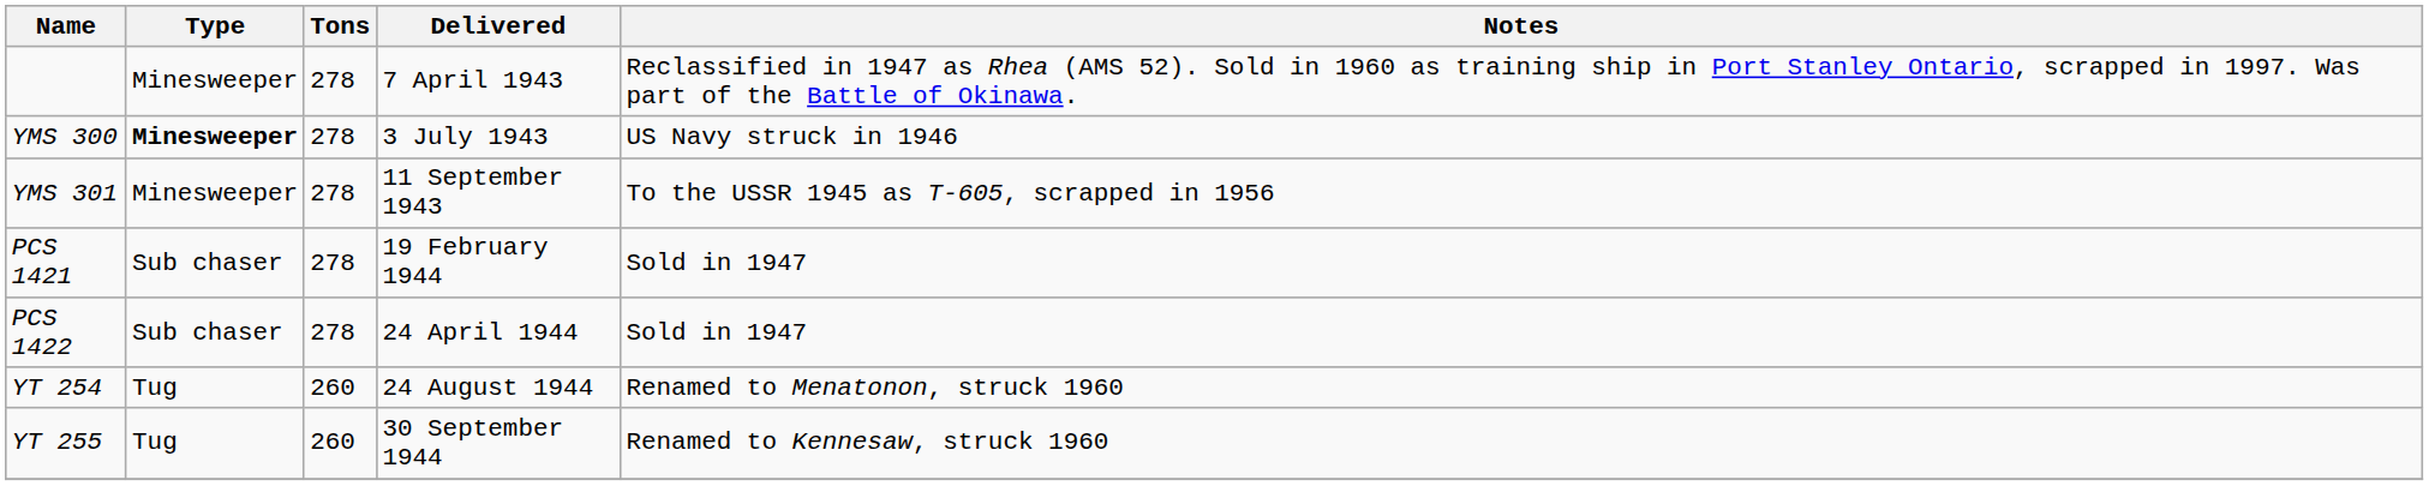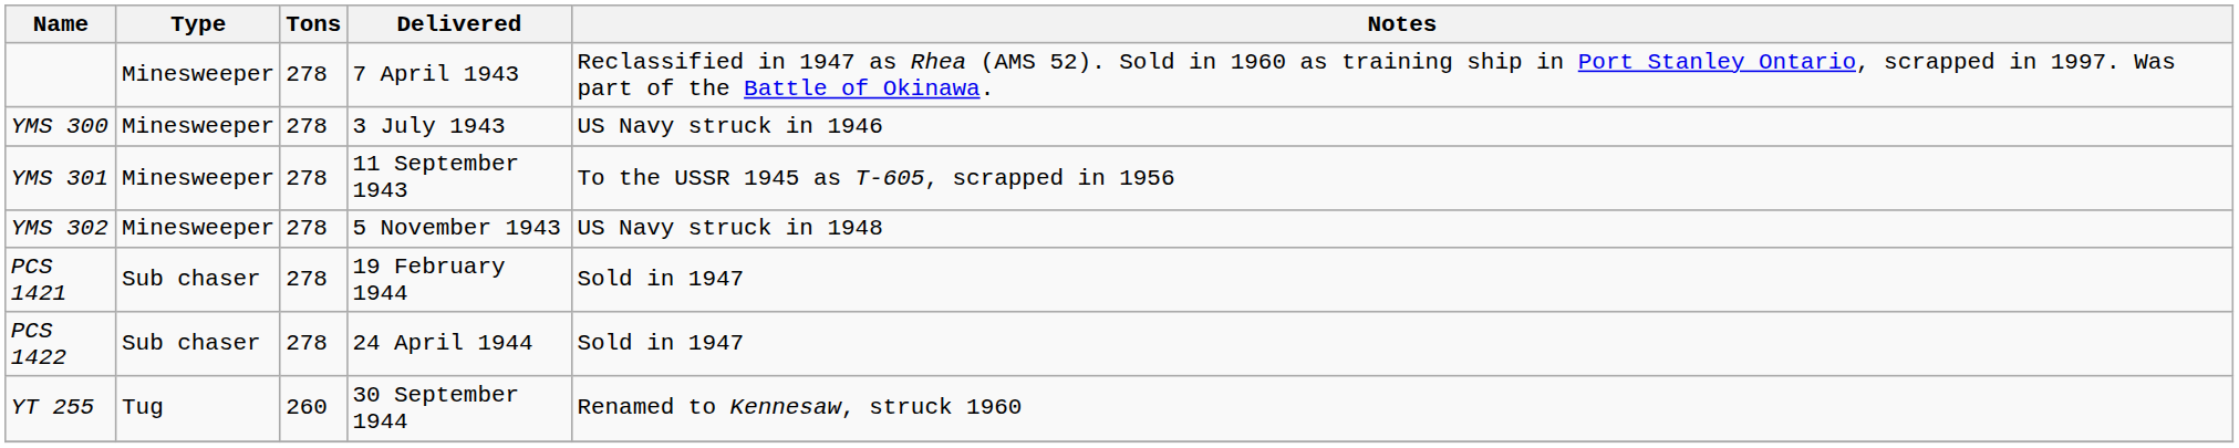YMS 300 | Type: bold -> normal
+ row: YMS 302 | Minesweeper | 278 | 5 November 1943 | US Navy struck in 1948
- row: YT 254 | Tug | 260 | 24 August 1944 | Renamed to Menatonon, struck 1960
